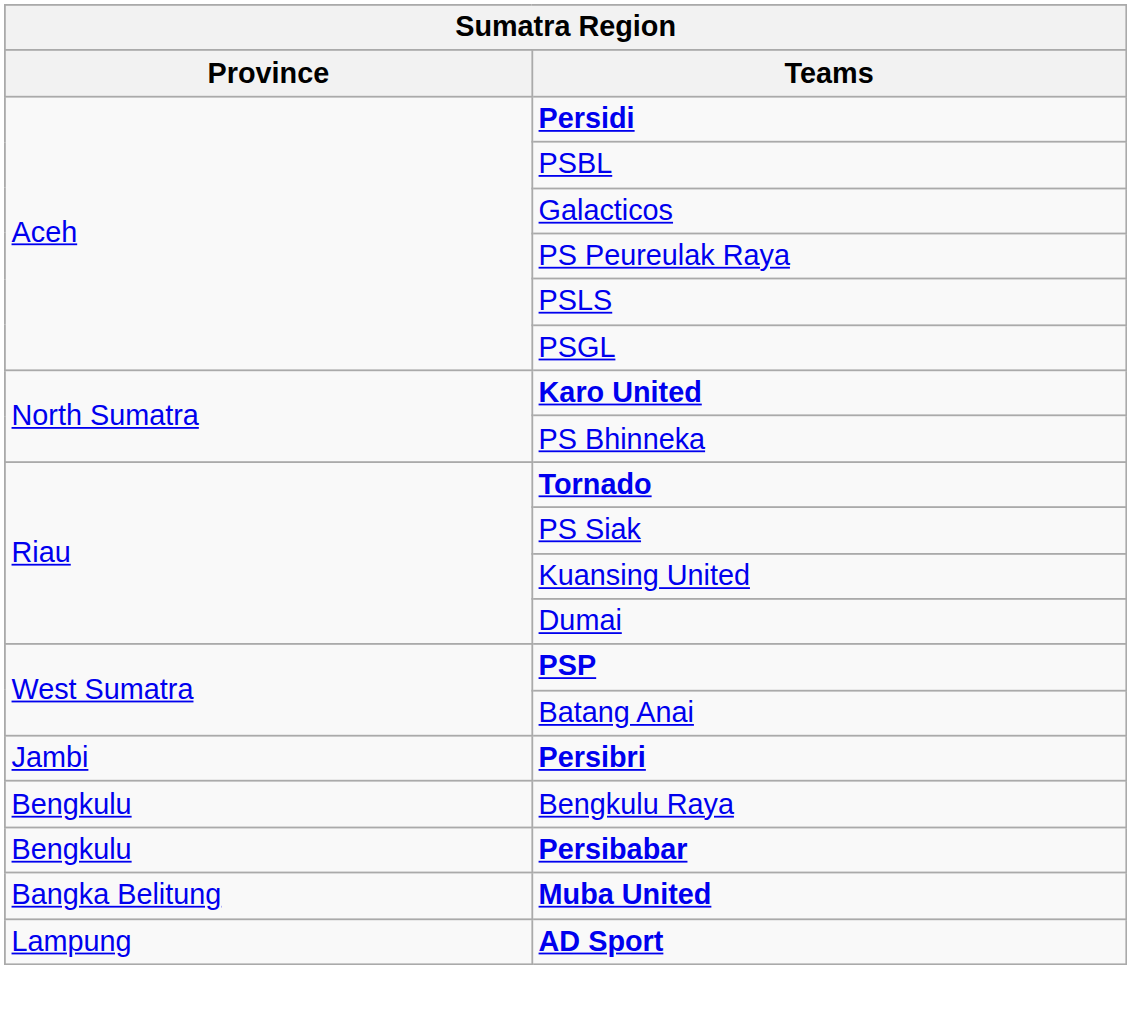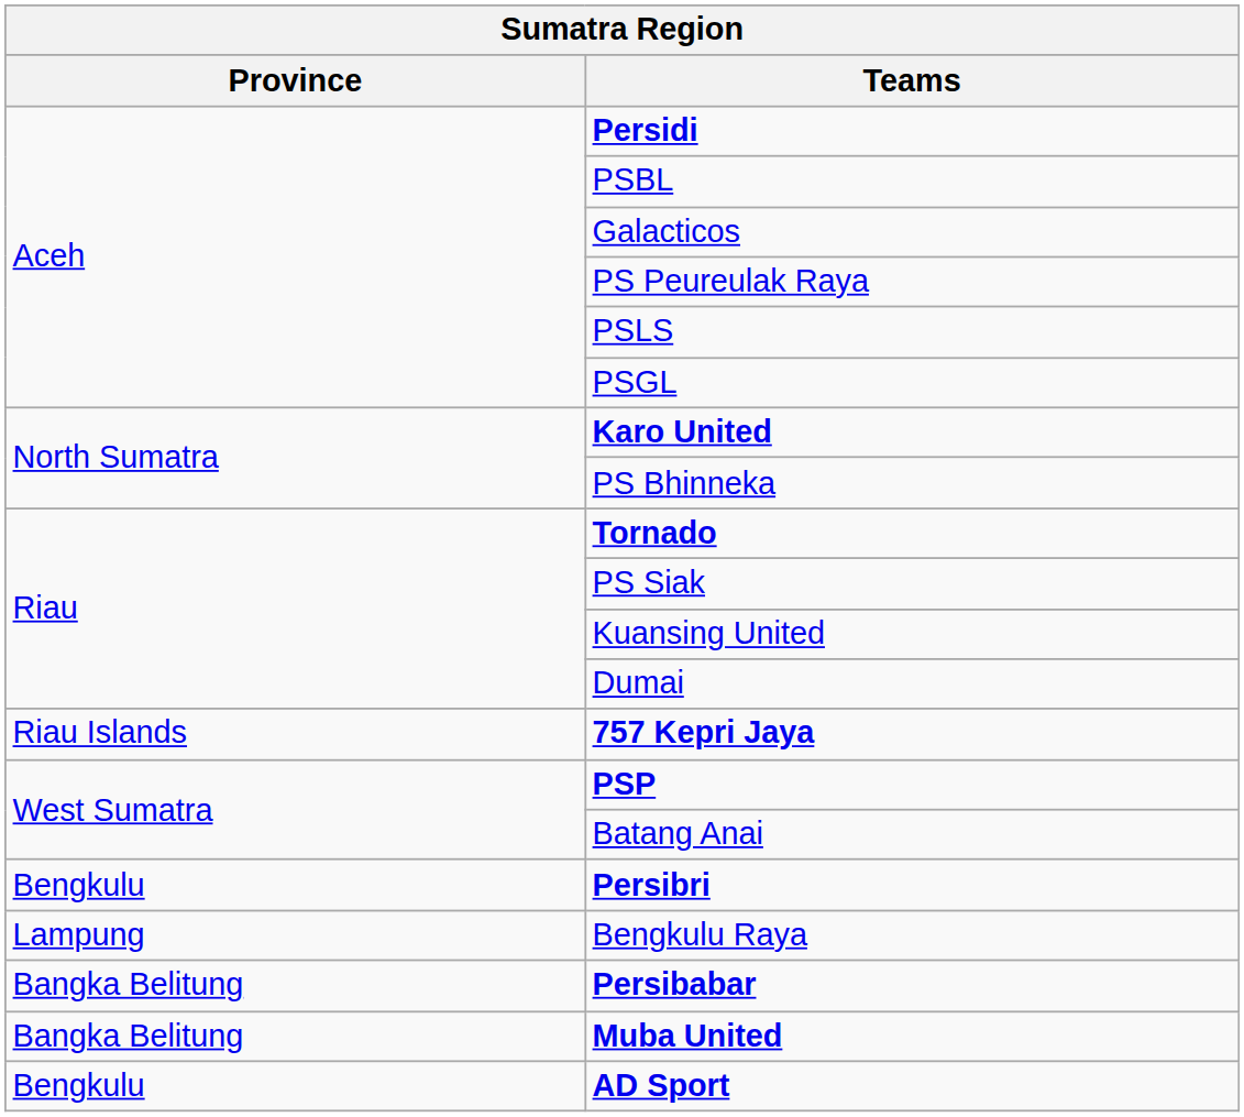+ row: Riau Islands | 757 Kepri Jaya
Persibri | Province: Jambi -> Bengkulu
Bengkulu Raya | Province: Bengkulu -> Lampung
Persibabar | Province: Bengkulu -> Bangka Belitung
AD Sport | Province: Lampung -> Bengkulu
